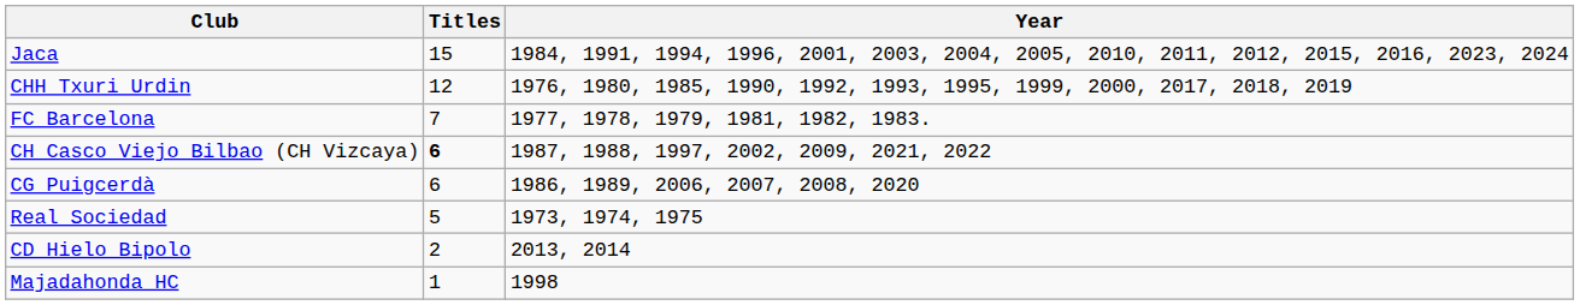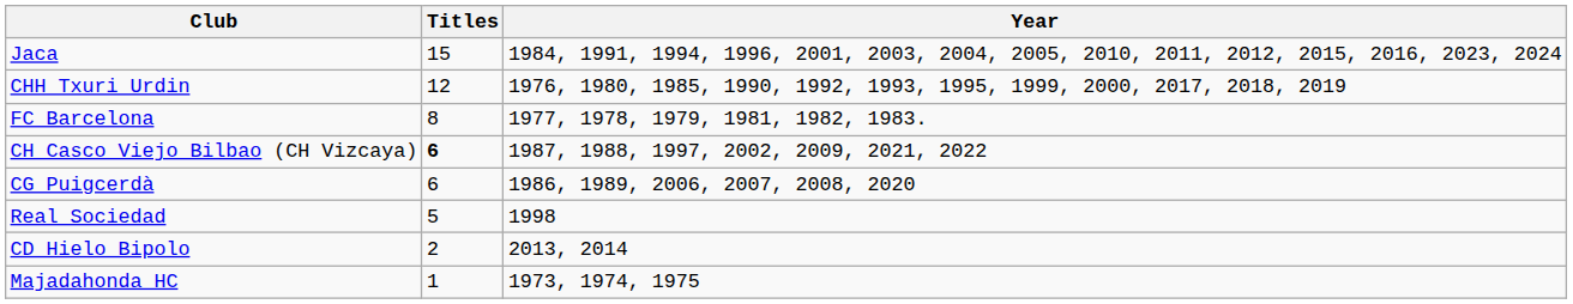FC Barcelona | Titles: 7 -> 8
Real Sociedad | Year: 1973, 1974, 1975 -> 1998
Majadahonda HC | Year: 1998 -> 1973, 1974, 1975
